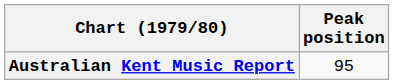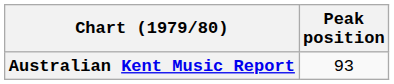Australian Kent Music Report | Peak position: 95 -> 93
